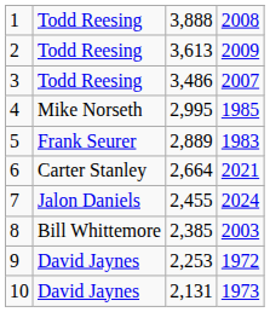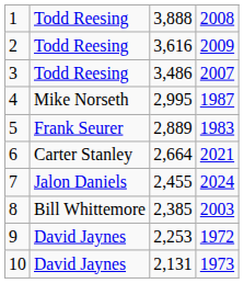2 | column 3: 3,613 -> 3,616
4 | column 4: 1985 -> 1987
